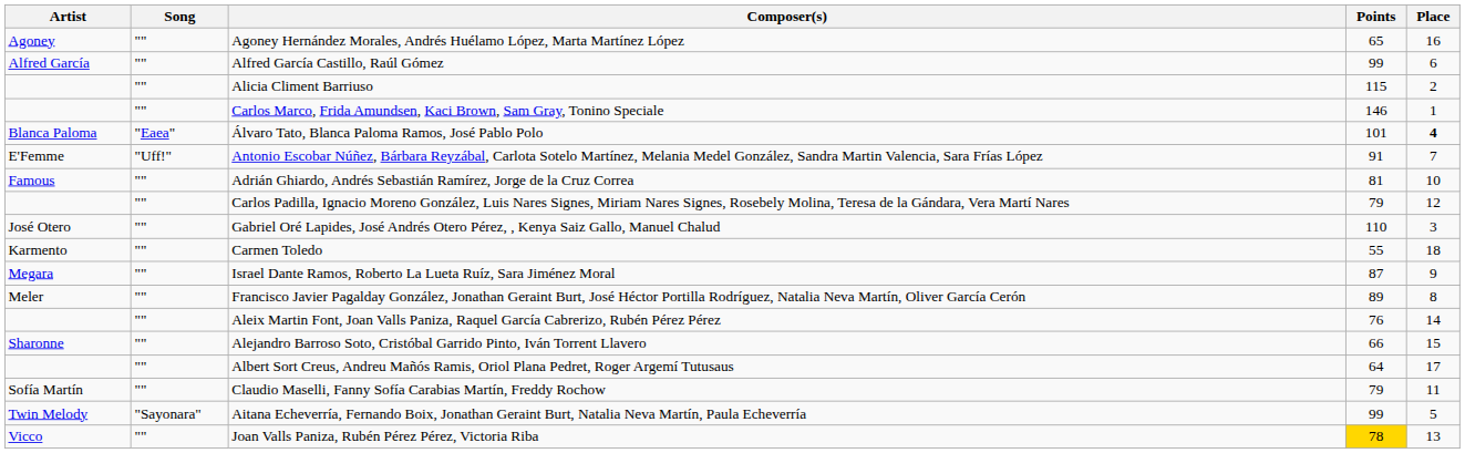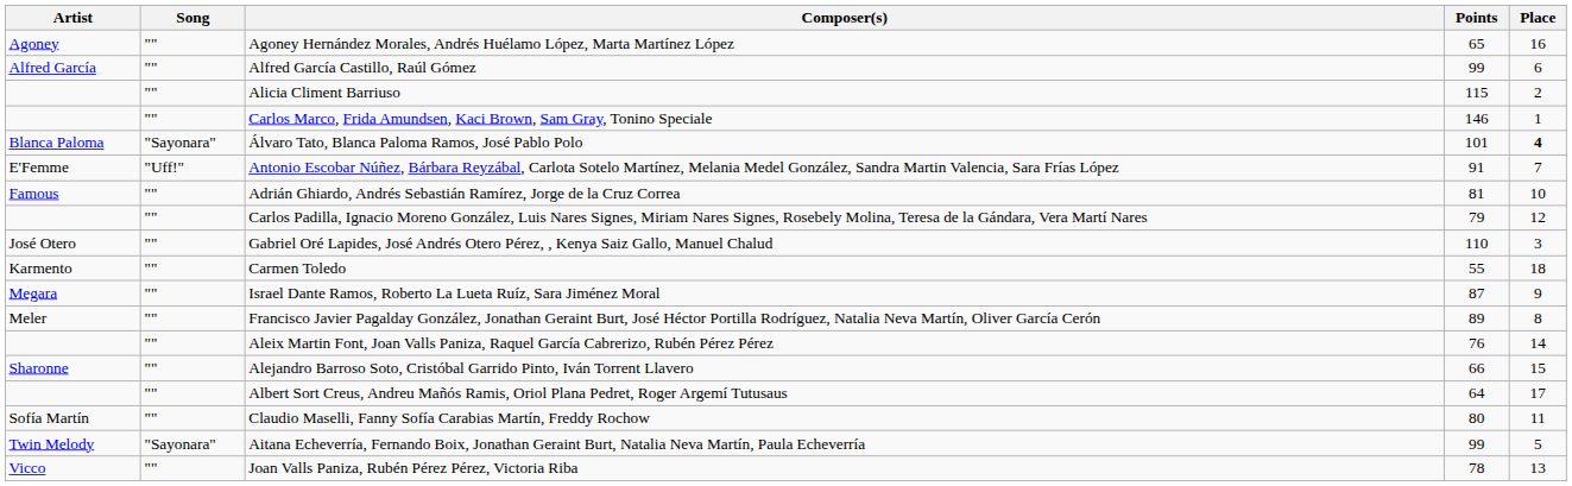Álvaro Tato, Blanca Paloma Ramos, José Pablo Polo | Song: "Eaea" -> "Sayonara"
Claudio Maselli, Fanny Sofía Carabias Martín, Freddy Rochow | Points: 79 -> 80
Joan Valls Paniza, Rubén Pérez Pérez, Victoria Riba | Points: gold background -> no background
